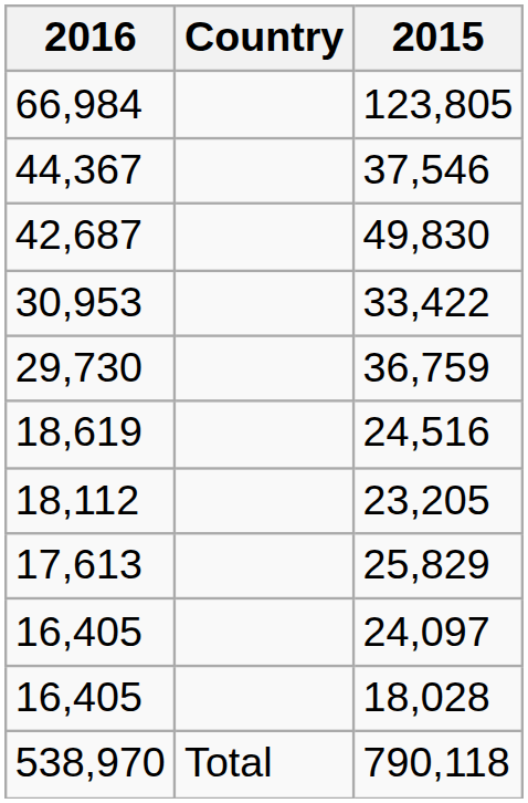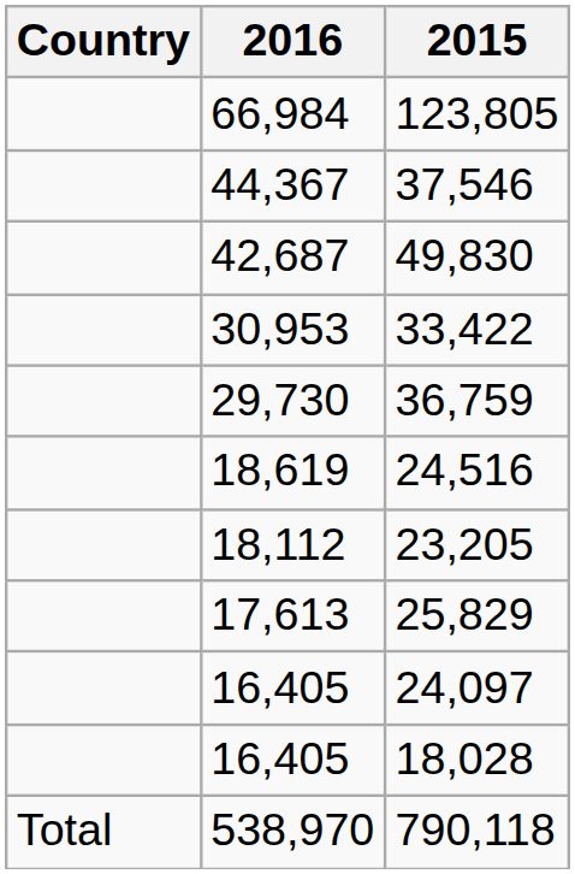columns swapped: Country <-> 2016
